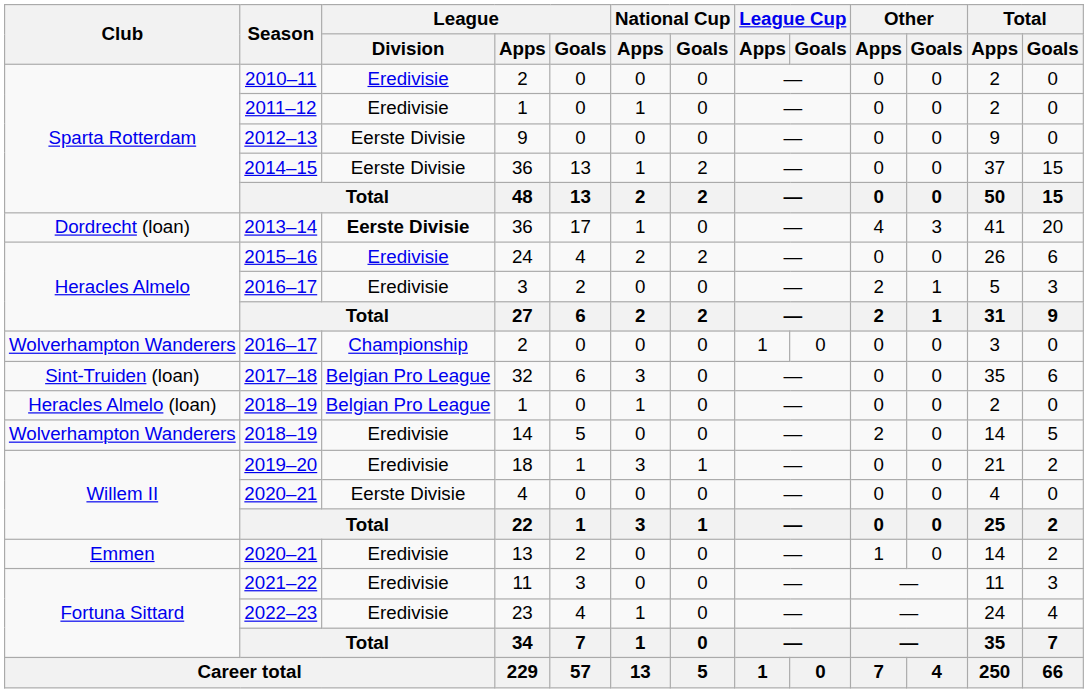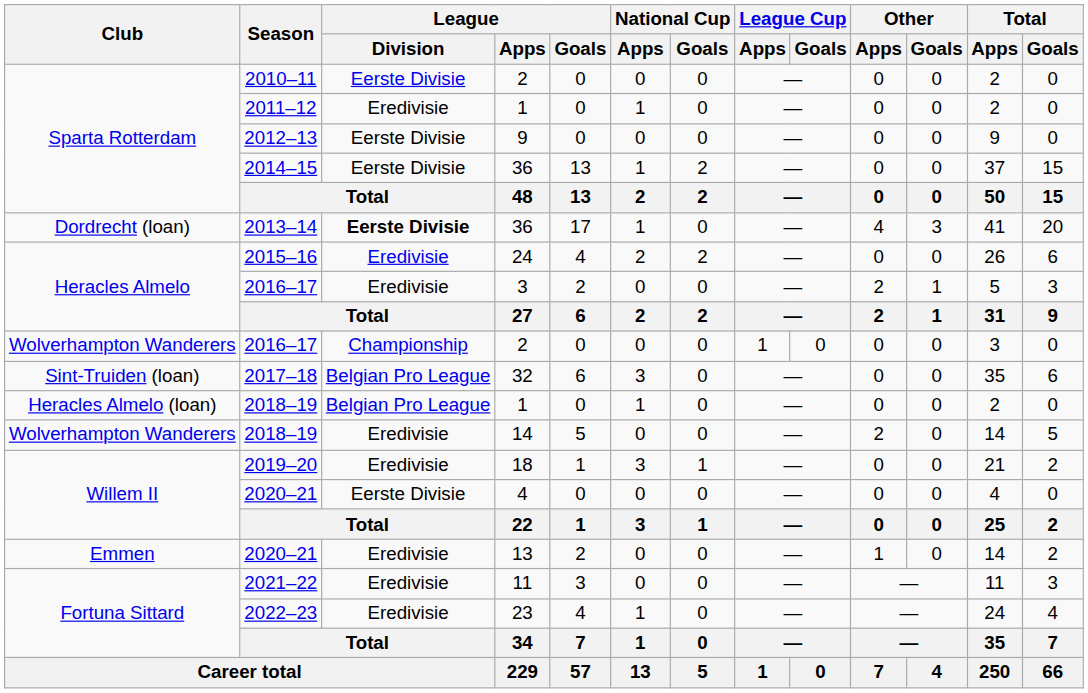2010–11 | League / Division: Eredivisie -> Eerste Divisie
